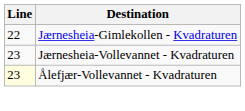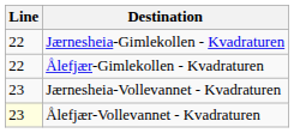+ row: 22 | Ålefjær-Gimlekollen - Kvadraturen
